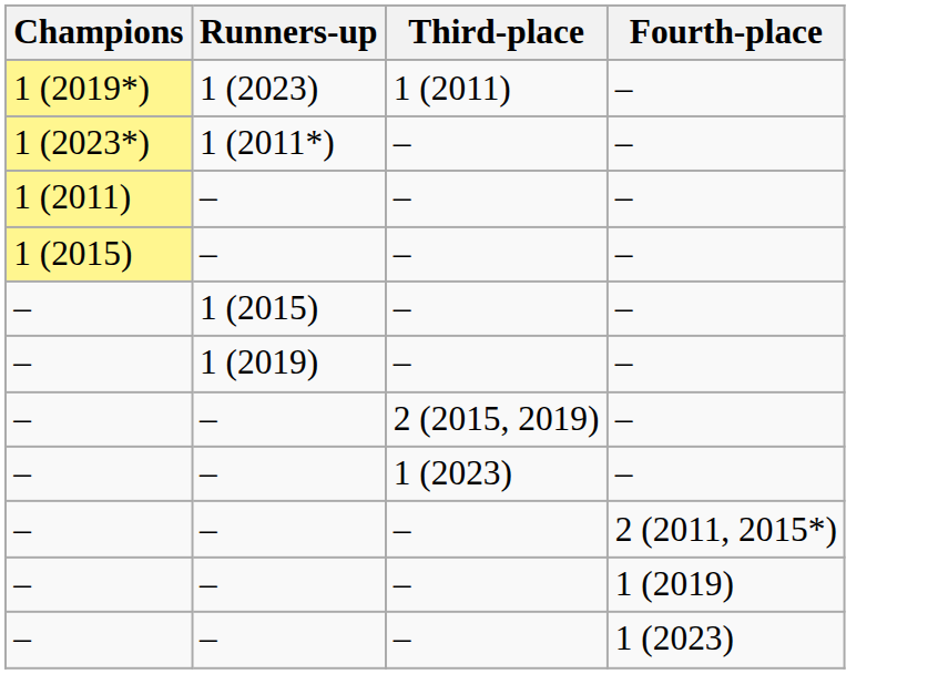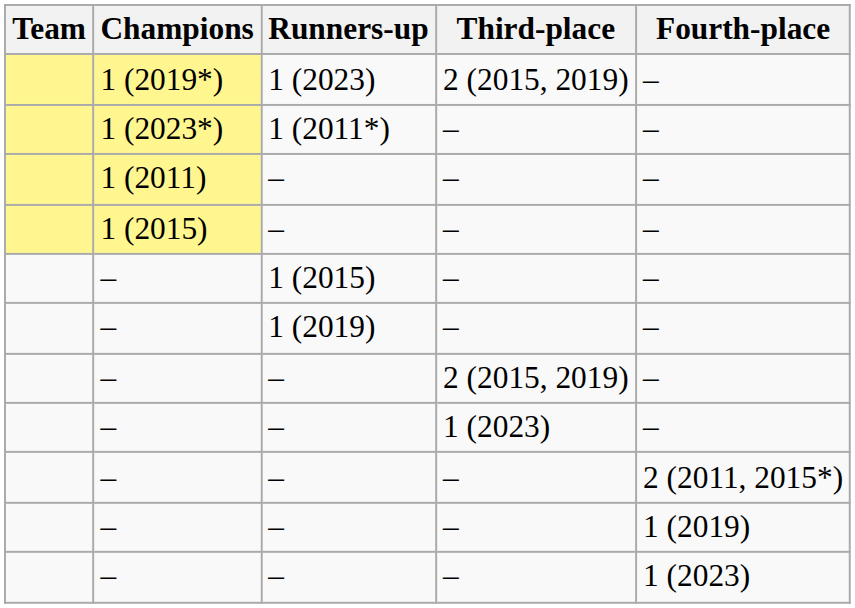+ column: Team
1 (2019*) | Third-place: 1 (2011) -> 2 (2015, 2019)
